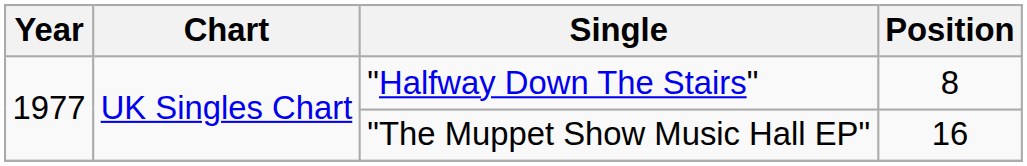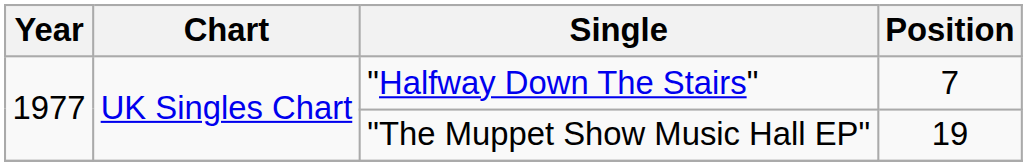"Halfway Down The Stairs" | Position: 8 -> 7
"The Muppet Show Music Hall EP" | Position: 16 -> 19
